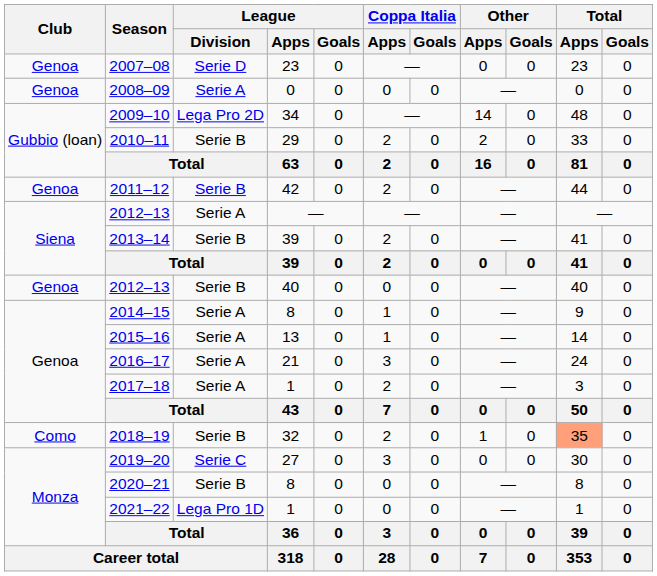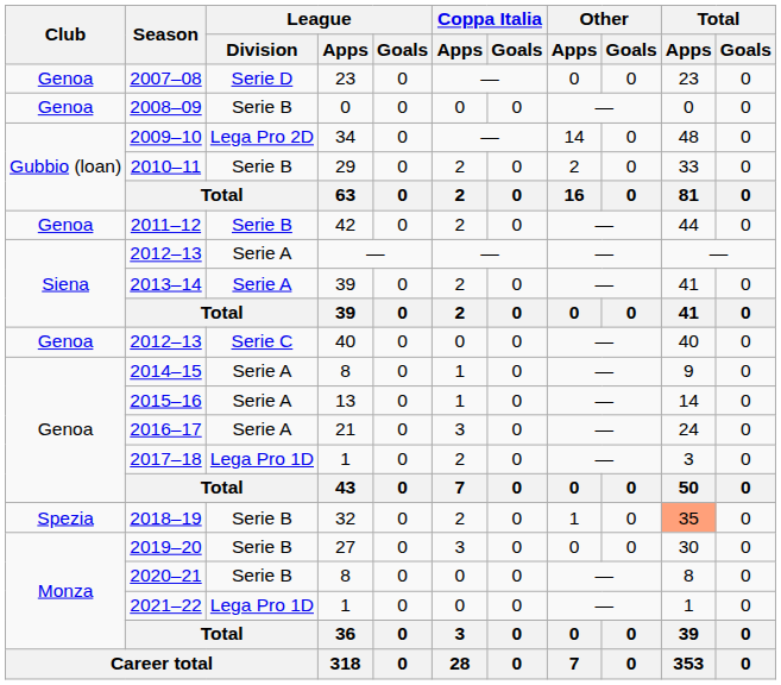2008–09 | League / Division: Serie A -> Serie B
2013–14 | League / Division: Serie B -> Serie A
2012–13 / 40 | League / Division: Serie B -> Serie C
2017–18 | League / Division: Serie A -> Lega Pro 1D
2018–19 | Club: Como -> Spezia
2019–20 | League / Division: Serie C -> Serie B
